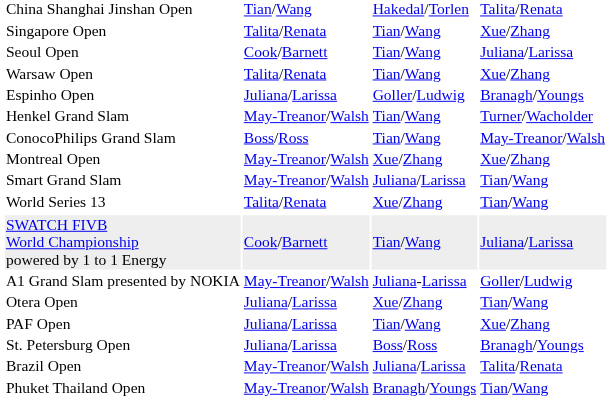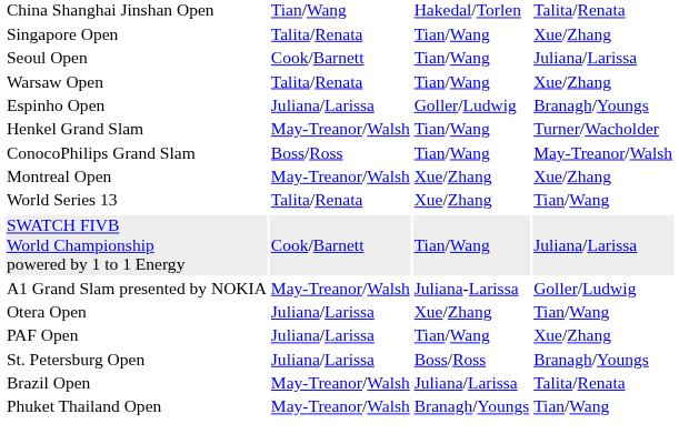- row: Smart Grand Slam | May-Treanor/Walsh | Juliana/Larissa | Tian/Wang
